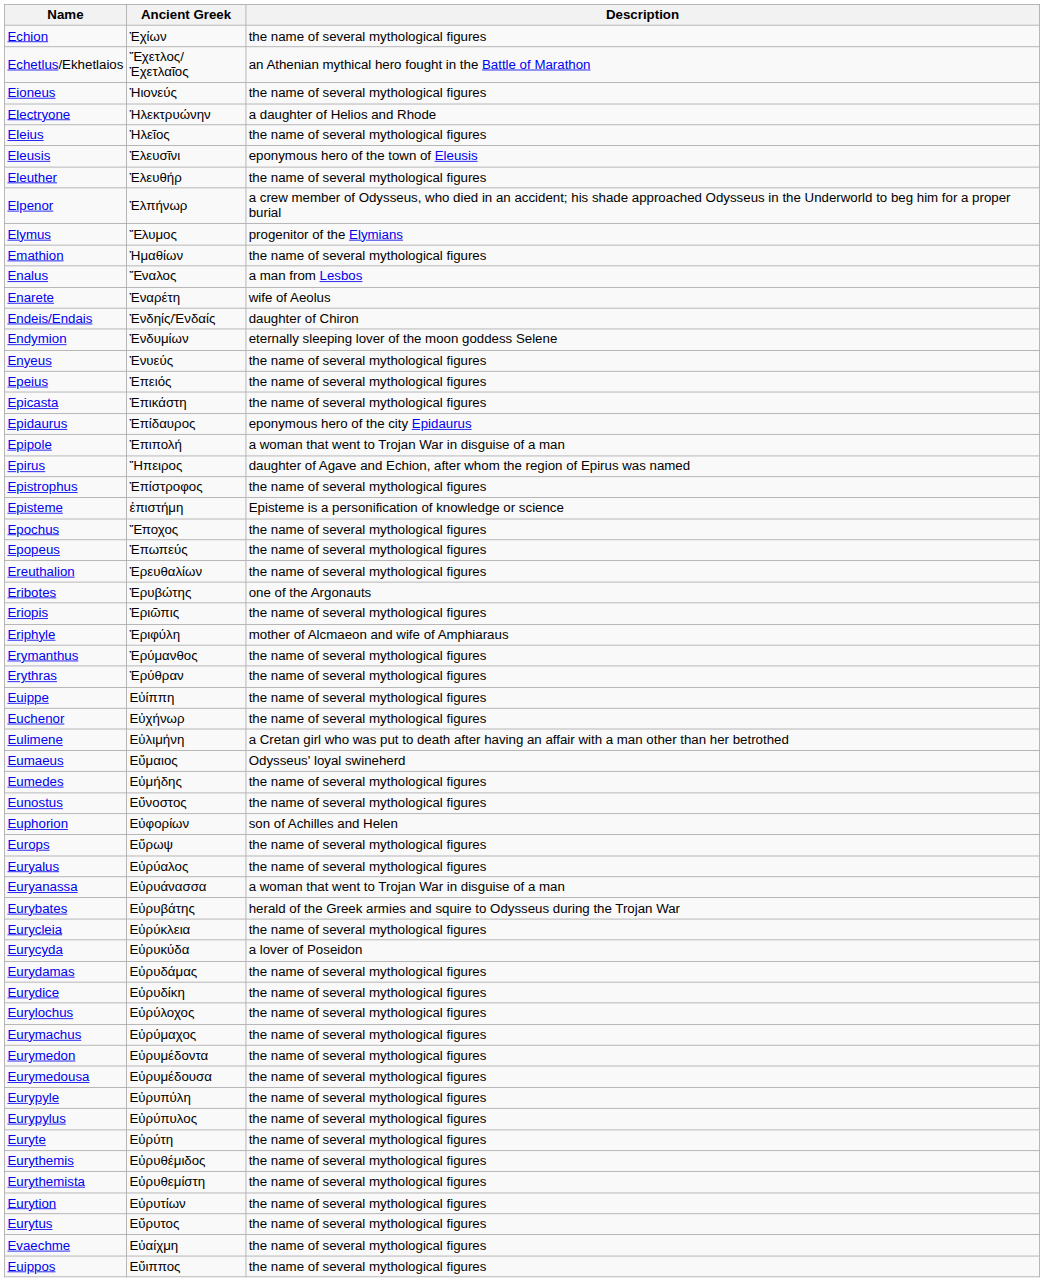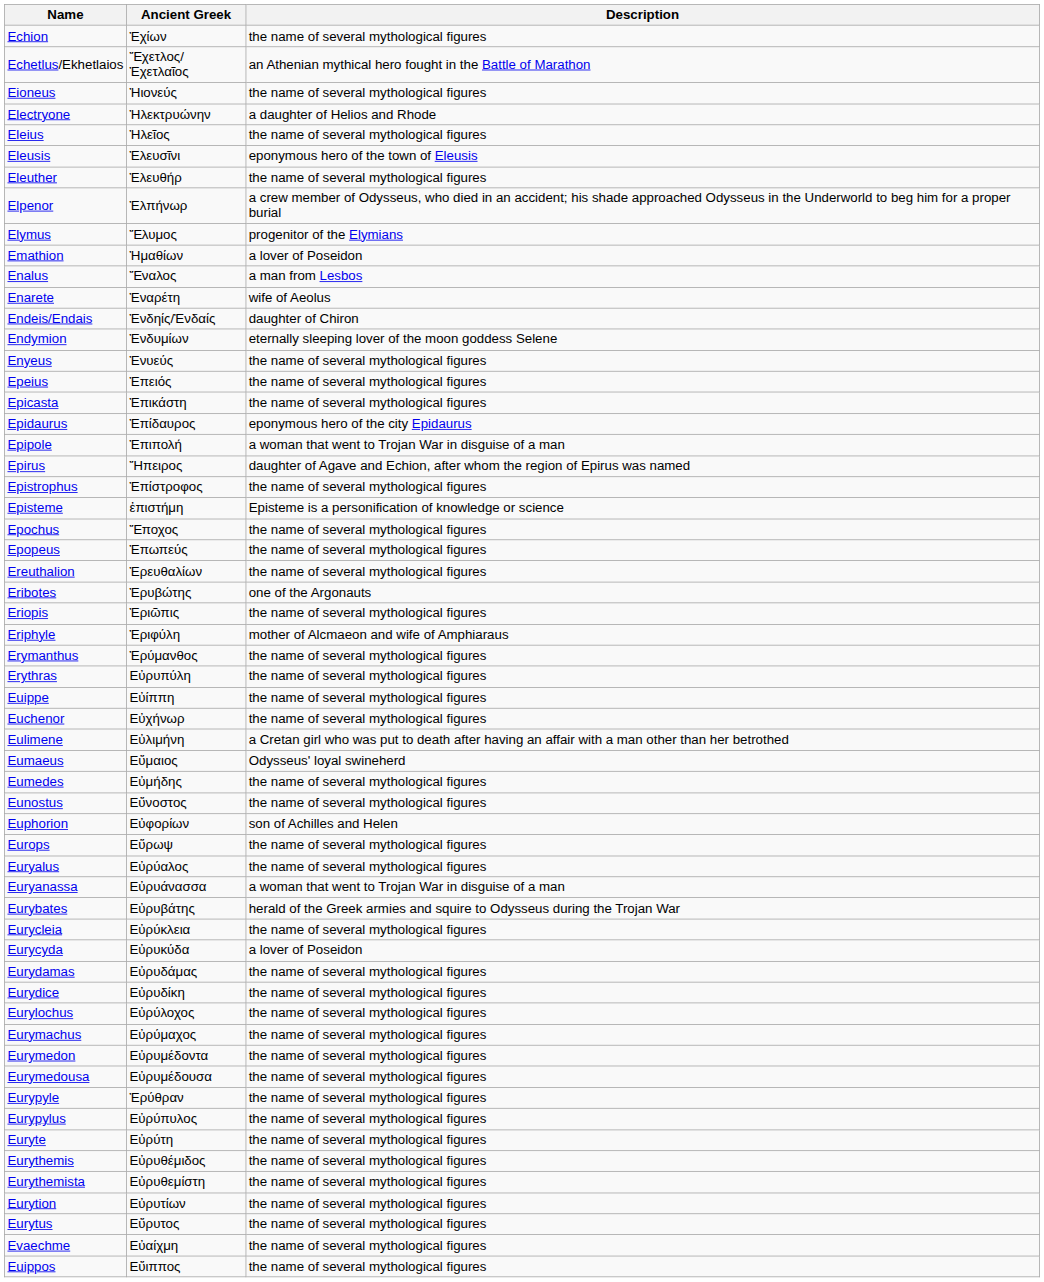Emathion | Description: the name of several mythological figures -> a lover of Poseidon
Erythras | Ancient Greek: Ἐρύθραν -> Εὐρυπύλη
Eurypyle | Ancient Greek: Εὐρυπύλη -> Ἐρύθραν
